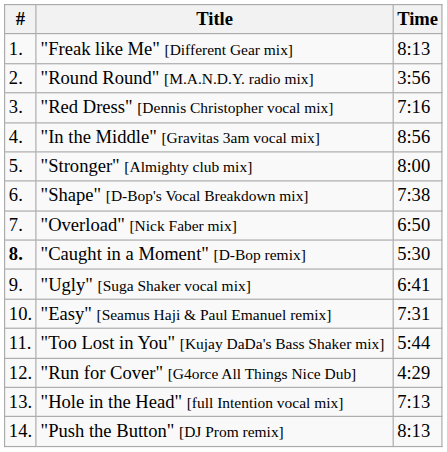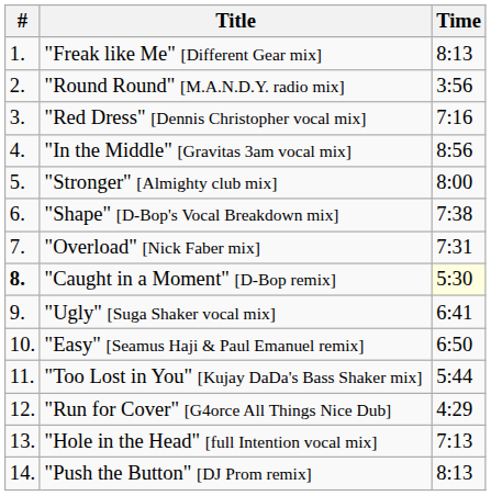"Overload" [Nick Faber mix] | Time: 6:50 -> 7:31
"Caught in a Moment" [D-Bop remix] | Time: no background -> lightyellow background
"Easy" [Seamus Haji & Paul Emanuel remix] | Time: 7:31 -> 6:50
